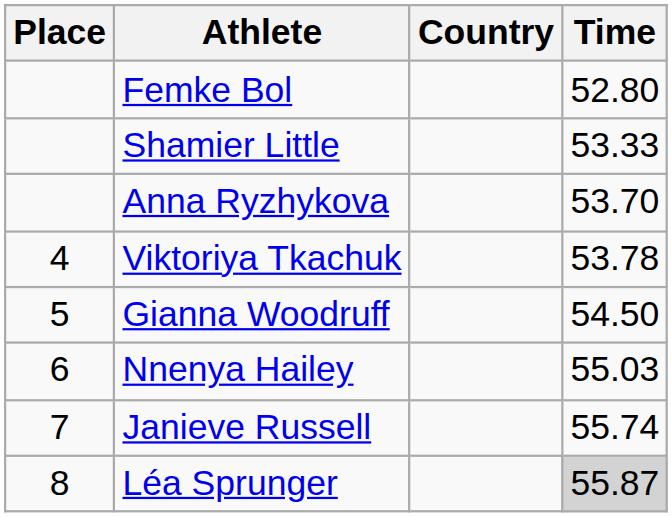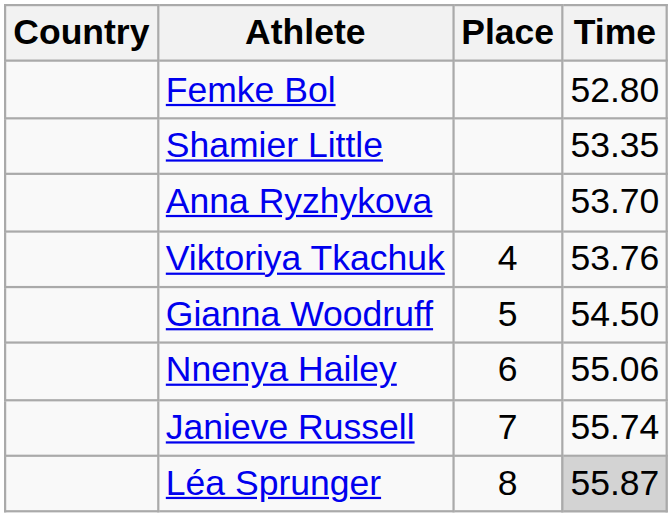columns swapped: Place <-> Country
Shamier Little | Time: 53.33 -> 53.35
Viktoriya Tkachuk | Time: 53.78 -> 53.76
Nnenya Hailey | Time: 55.03 -> 55.06
